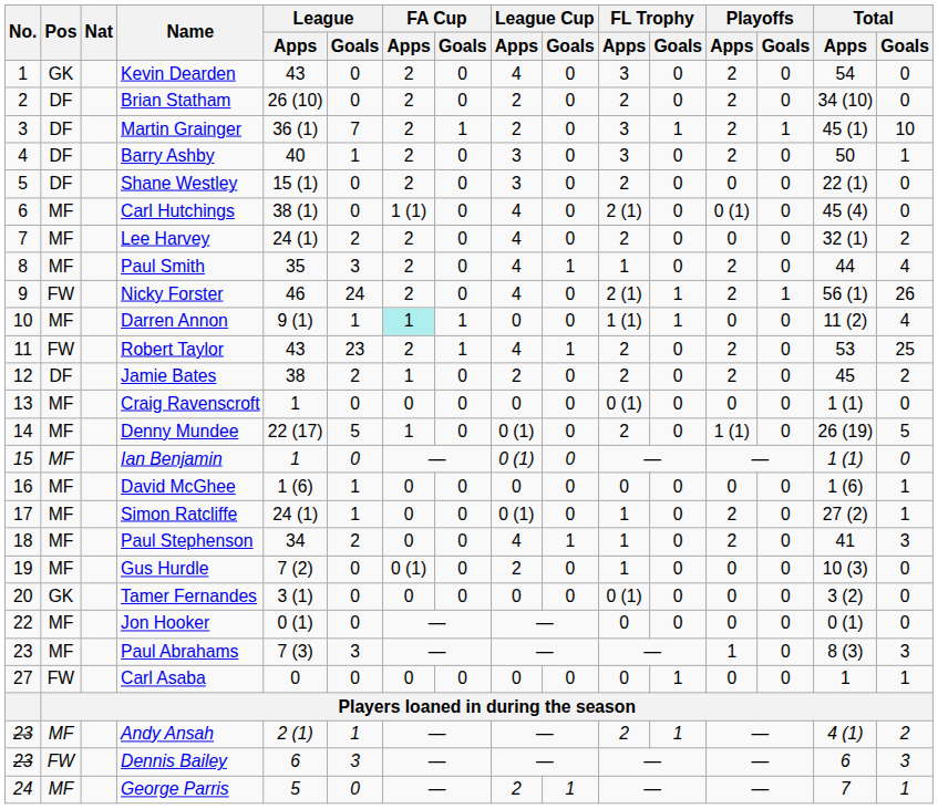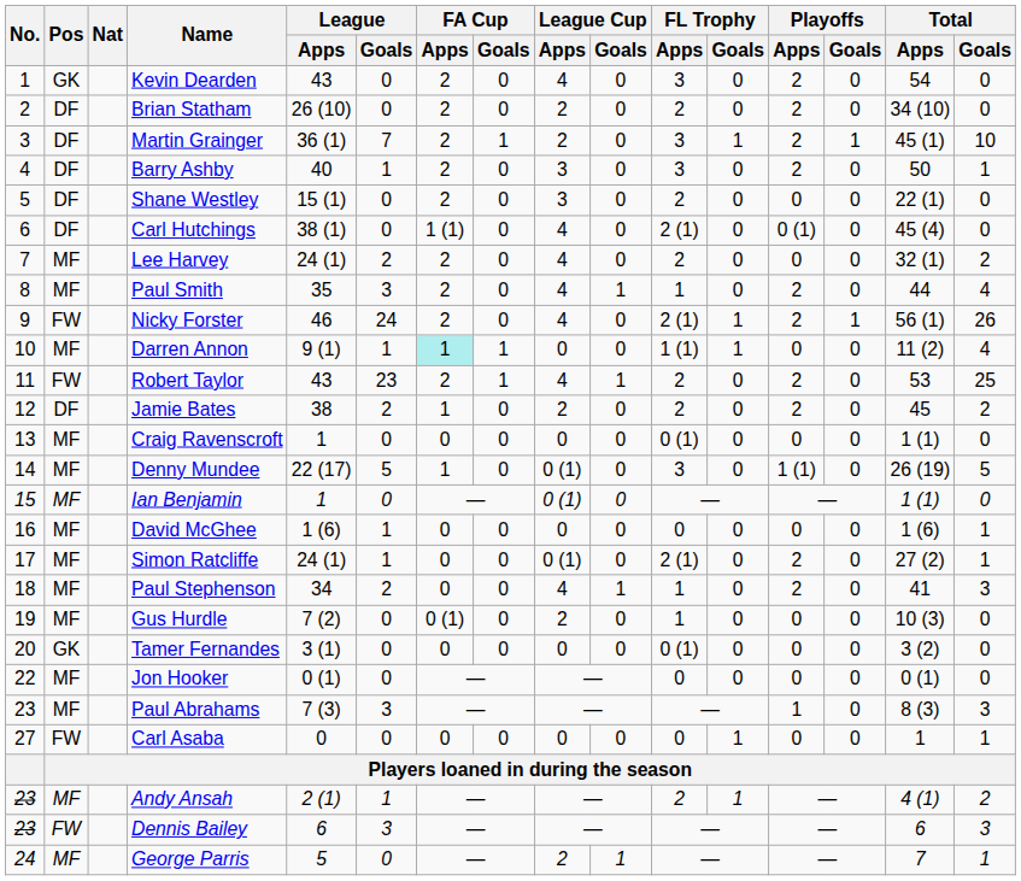Carl Hutchings | Pos: MF -> DF
Denny Mundee | FL Trophy / Apps: 2 -> 3
Simon Ratcliffe | FL Trophy / Apps: 1 -> 2 (1)
